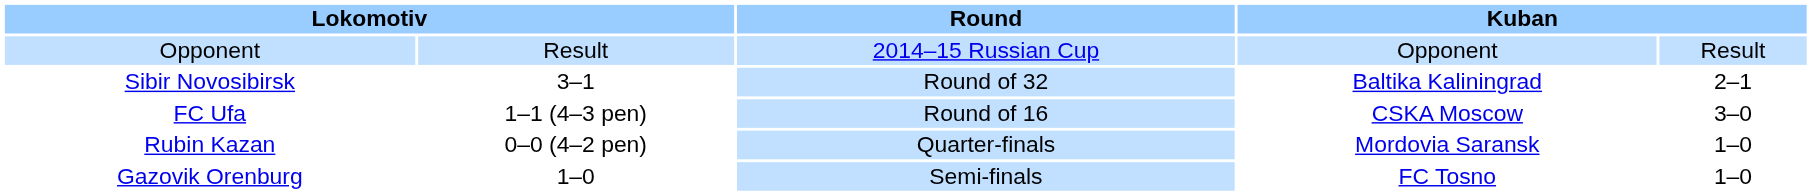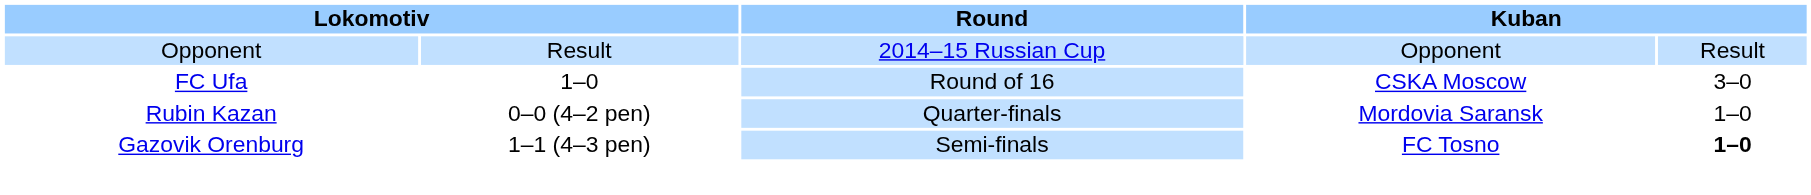- row: Sibir Novosibirsk | 3–1 | Round of 32 | Baltika Kaliningrad | 2–1
FC Ufa | column 2: 1–1 (4–3 pen) -> 1–0
Gazovik Orenburg | column 2: 1–0 -> 1–1 (4–3 pen)
Gazovik Orenburg | column 5: normal -> bold
